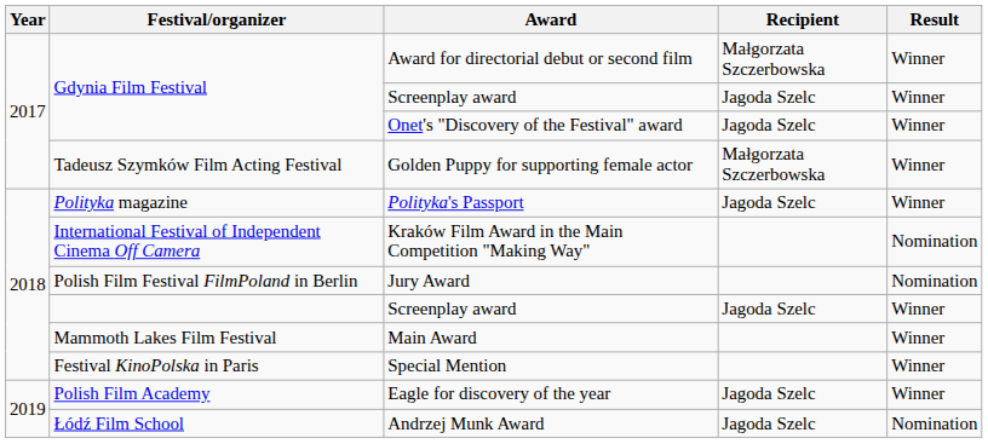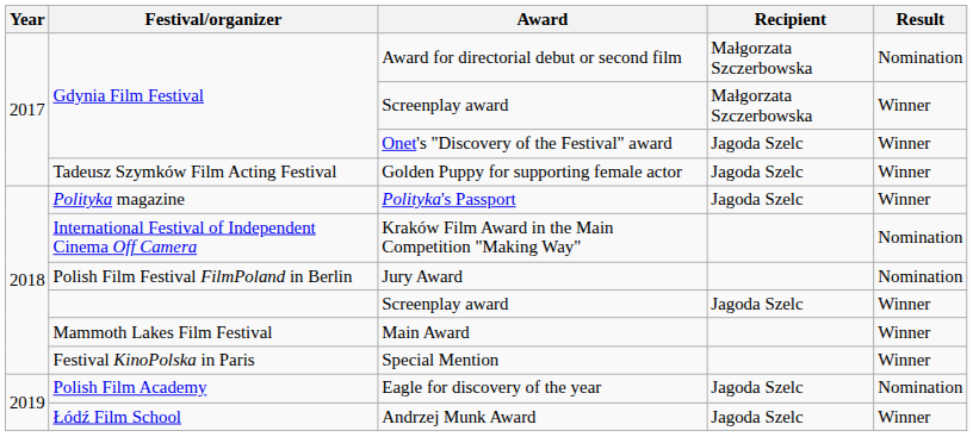Award for directorial debut or second film | Result: Winner -> Nomination
Gdynia Film Festival / Screenplay award | Recipient: Jagoda Szelc -> Małgorzata Szczerbowska
Golden Puppy for supporting female actor | Recipient: Małgorzata Szczerbowska -> Jagoda Szelc
Eagle for discovery of the year | Result: Winner -> Nomination
Andrzej Munk Award | Result: Nomination -> Winner
